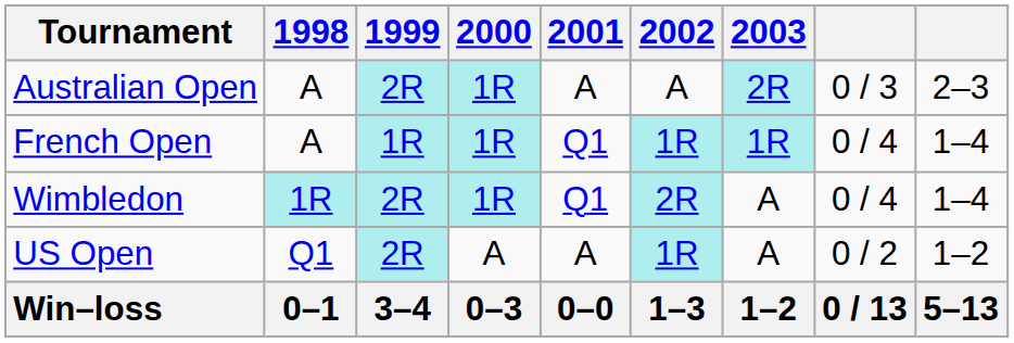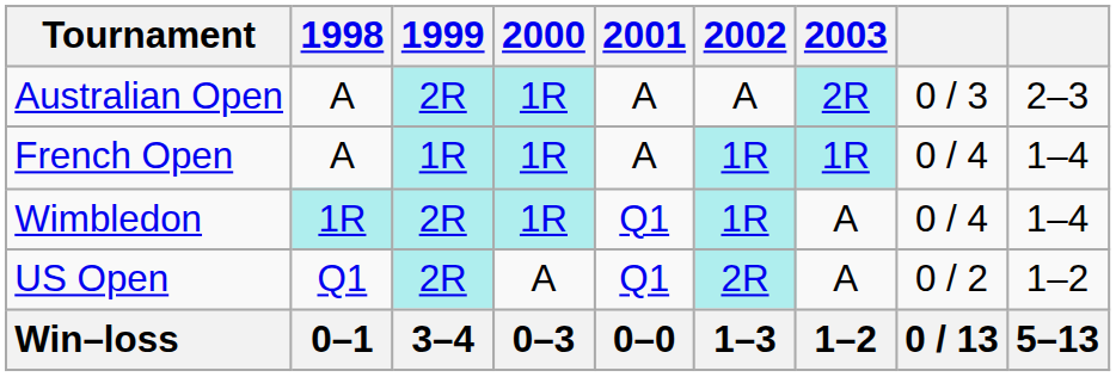French Open | 2001: Q1 -> A
Wimbledon | 2002: 2R -> 1R
US Open | 2001: A -> Q1
US Open | 2002: 1R -> 2R
